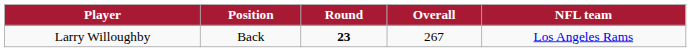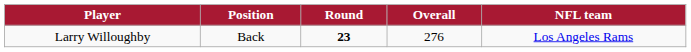Larry Willoughby | Overall: 267 -> 276
